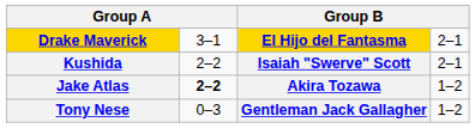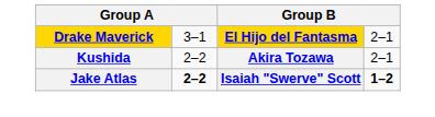Kushida | column 3: Isaiah "Swerve" Scott -> Akira Tozawa
Jake Atlas | column 3: Akira Tozawa -> Isaiah "Swerve" Scott
Jake Atlas | column 4: normal -> bold
- row: Tony Nese | 0–3 | Gentleman Jack Gallagher | 1–2
